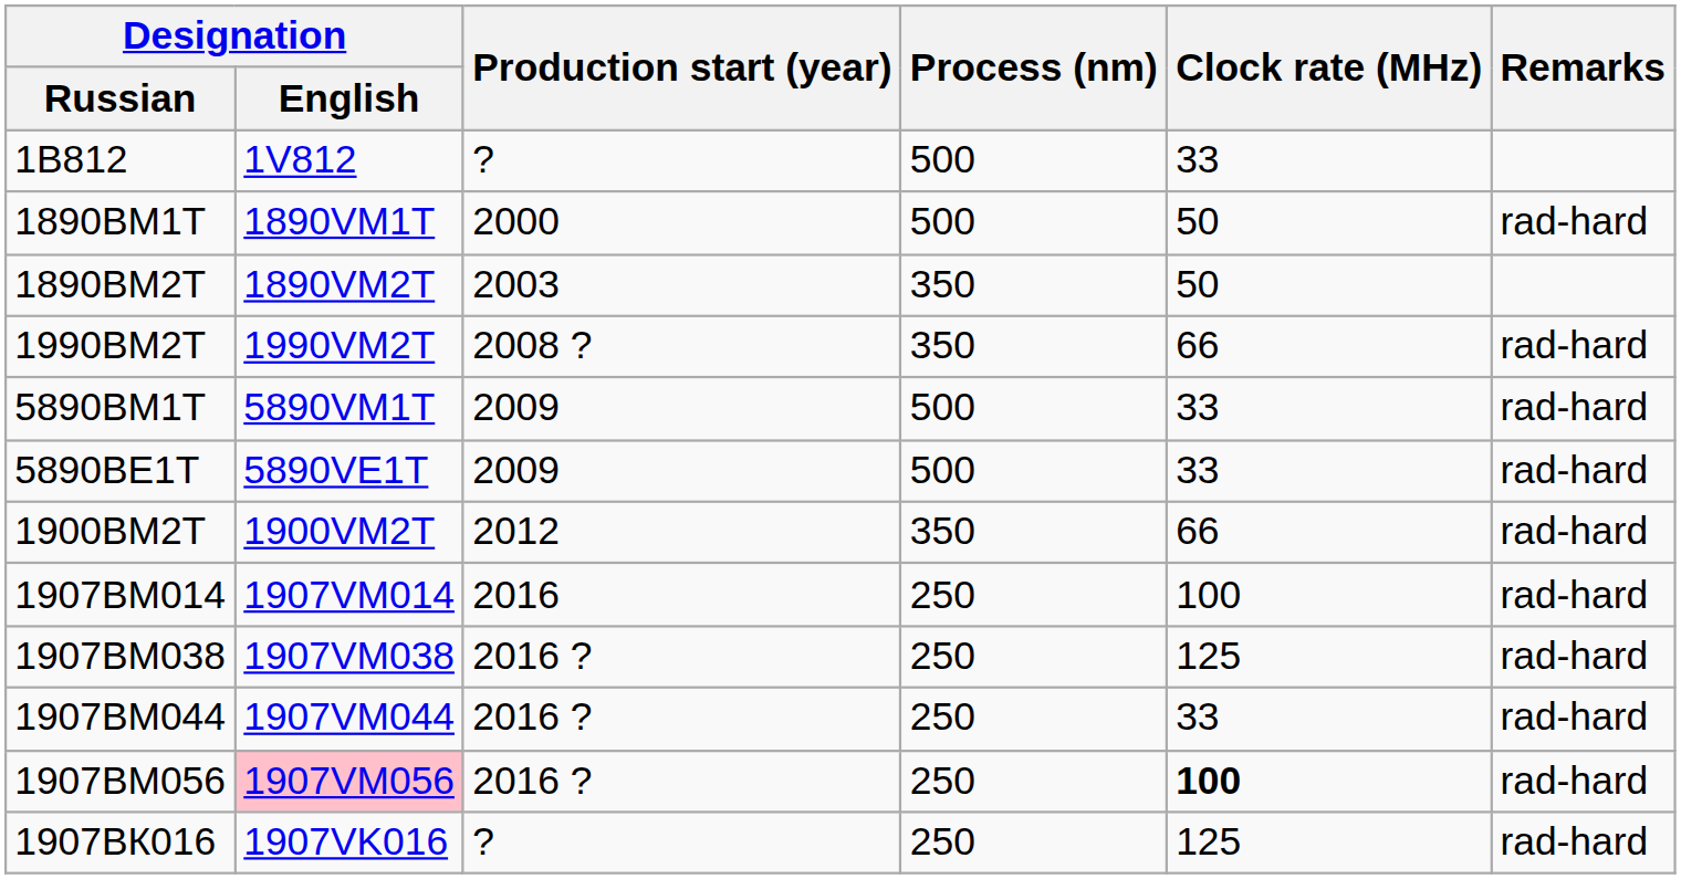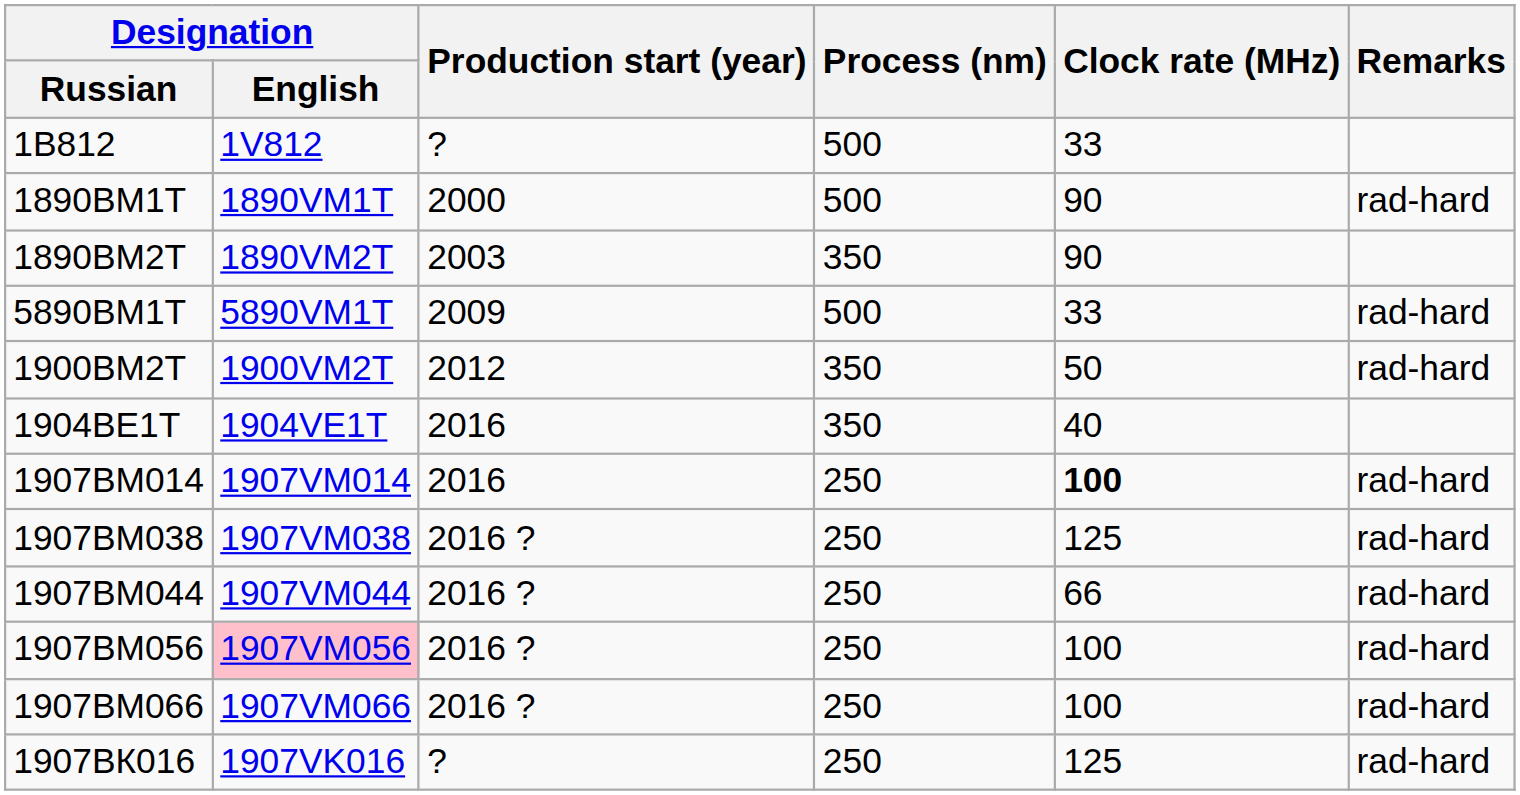1890ВМ1Т | Clock rate (MHz): 50 -> 90
1890ВМ2Т | Clock rate (MHz): 50 -> 90
- row: 1990ВМ2Т | 1990VM2T | 2008 ? | 350 | 66 | rad-hard
- row: 5890ВЕ1Т | 5890VE1Т | 2009 | 500 | 33 | rad-hard
1900ВМ2Т | Clock rate (MHz): 66 -> 50
+ row: 1904ВЕ1Т | 1904VE1T | 2016 | 350 | 40
1907ВМ014 | Clock rate (MHz): normal -> bold
1907ВМ044 | Clock rate (MHz): 33 -> 66
1907ВМ056 | Clock rate (MHz): bold -> normal
+ row: 1907ВМ066 | 1907VM066 | 2016 ? | 250 | 100 | rad-hard
